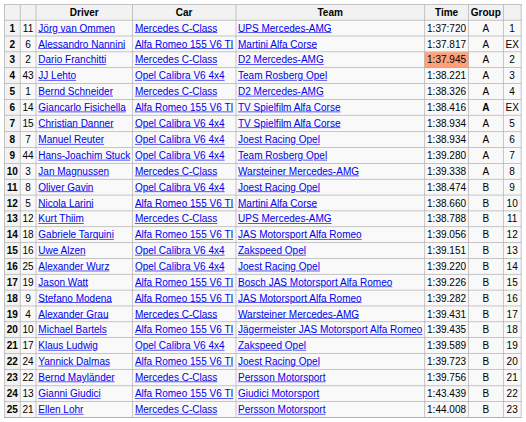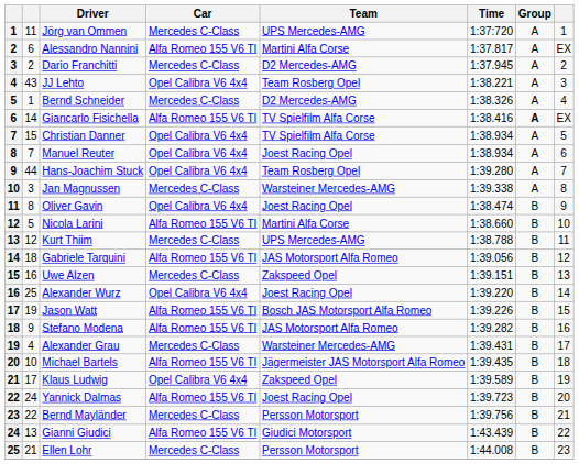Dario Franchitti | Time: lightsalmon background -> no background
Uwe Alzen | Car: Opel Calibra V6 4x4 -> Mercedes C-Class
